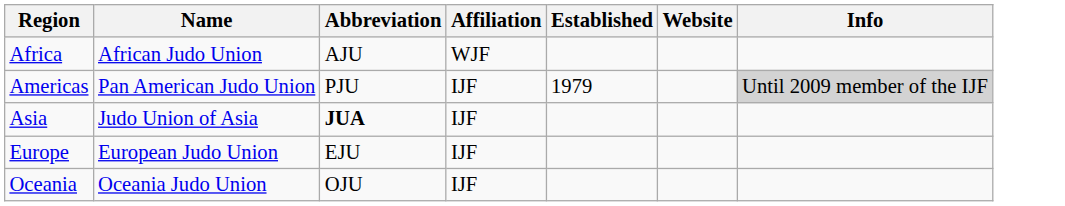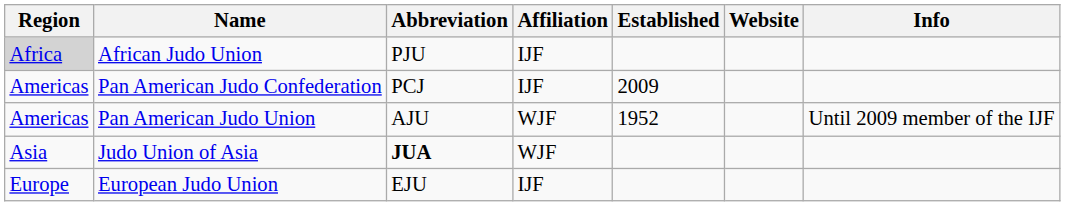African Judo Union | Region: no background -> lightgrey background
African Judo Union | Abbreviation: AJU -> PJU
African Judo Union | Affiliation: WJF -> IJF
+ row: Americas | Pan American Judo Confederation | PCJ | IJF | 2009
Pan American Judo Union | Abbreviation: PJU -> AJU
Pan American Judo Union | Affiliation: IJF -> WJF
Pan American Judo Union | Established: 1979 -> 1952
Pan American Judo Union | Info: lightgrey background -> no background
Judo Union of Asia | Affiliation: IJF -> WJF
- row: Oceania | Oceania Judo Union | OJU | IJF
